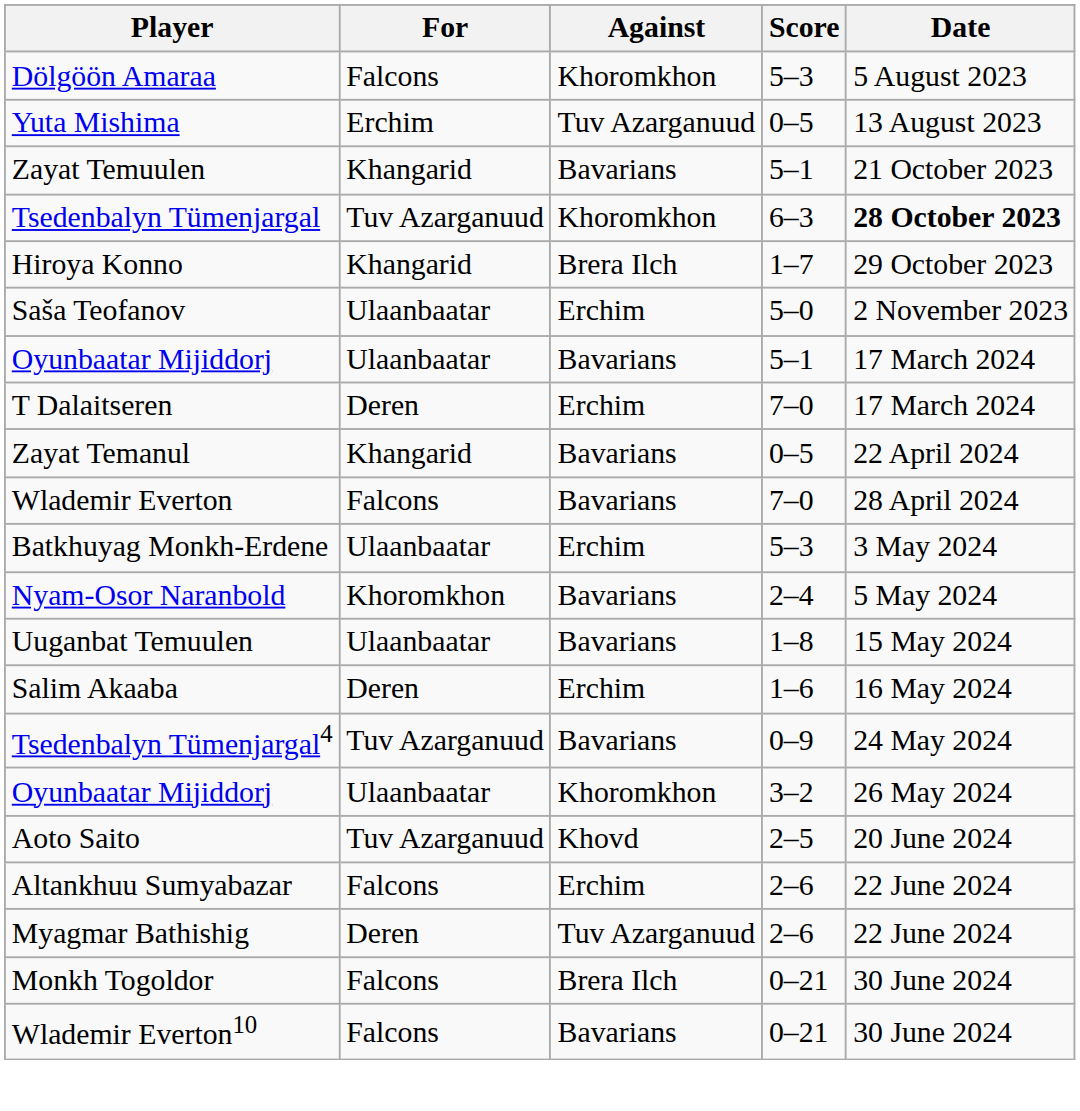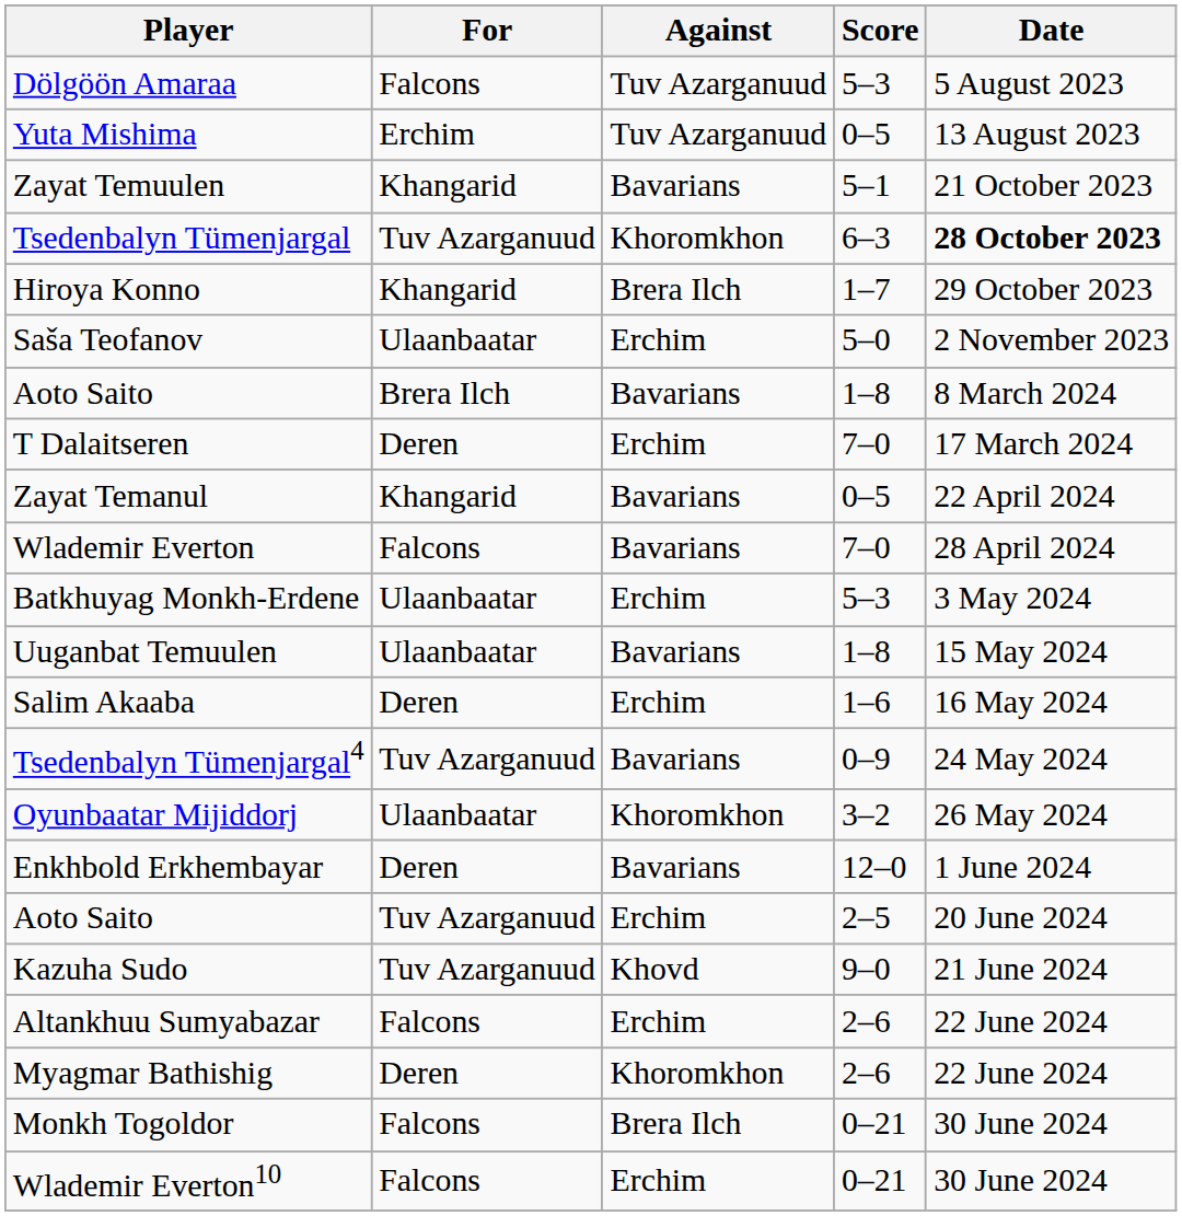Dölgöön Amaraa | Against: Khoromkhon -> Tuv Azarganuud
+ row: Aoto Saito | Brera Ilch | Bavarians | 1–8 | 8 March 2024
- row: Oyunbaatar Mijiddorj | Ulaanbaatar | Bavarians | 5–1 | 17 March 2024
- row: Nyam-Osor Naranbold | Khoromkhon | Bavarians | 2–4 | 5 May 2024
+ row: Enkhbold Erkhembayar | Deren | Bavarians | 12–0 | 1 June 2024
Aoto Saito / 2–5 | Against: Khovd -> Erchim
+ row: Kazuha Sudo | Tuv Azarganuud | Khovd | 9–0 | 21 June 2024
Myagmar Bathishig | Against: Tuv Azarganuud -> Khoromkhon
Wlademir Everton10 | Against: Bavarians -> Erchim
